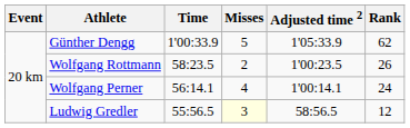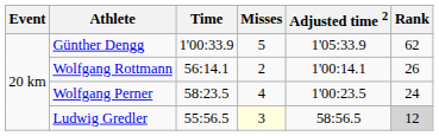Wolfgang Rottmann | Time: 58:23.5 -> 56:14.1
Wolfgang Rottmann | Adjusted time 2: 1'00:23.5 -> 1'00:14.1
Wolfgang Perner | Time: 56:14.1 -> 58:23.5
Wolfgang Perner | Adjusted time 2: 1'00:14.1 -> 1'00:23.5
Ludwig Gredler | Rank: no background -> lightgrey background
